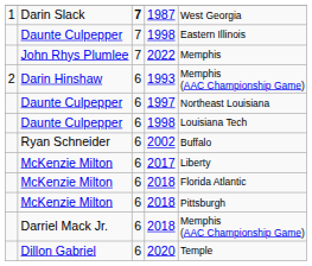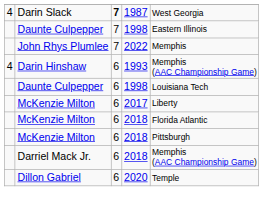1987 | column 1: 1 -> 4
1993 | column 1: 2 -> 4
- row: Daunte Culpepper | 6 | 1997 | Northeast Louisiana
- row: Ryan Schneider | 6 | 2002 | Buffalo
